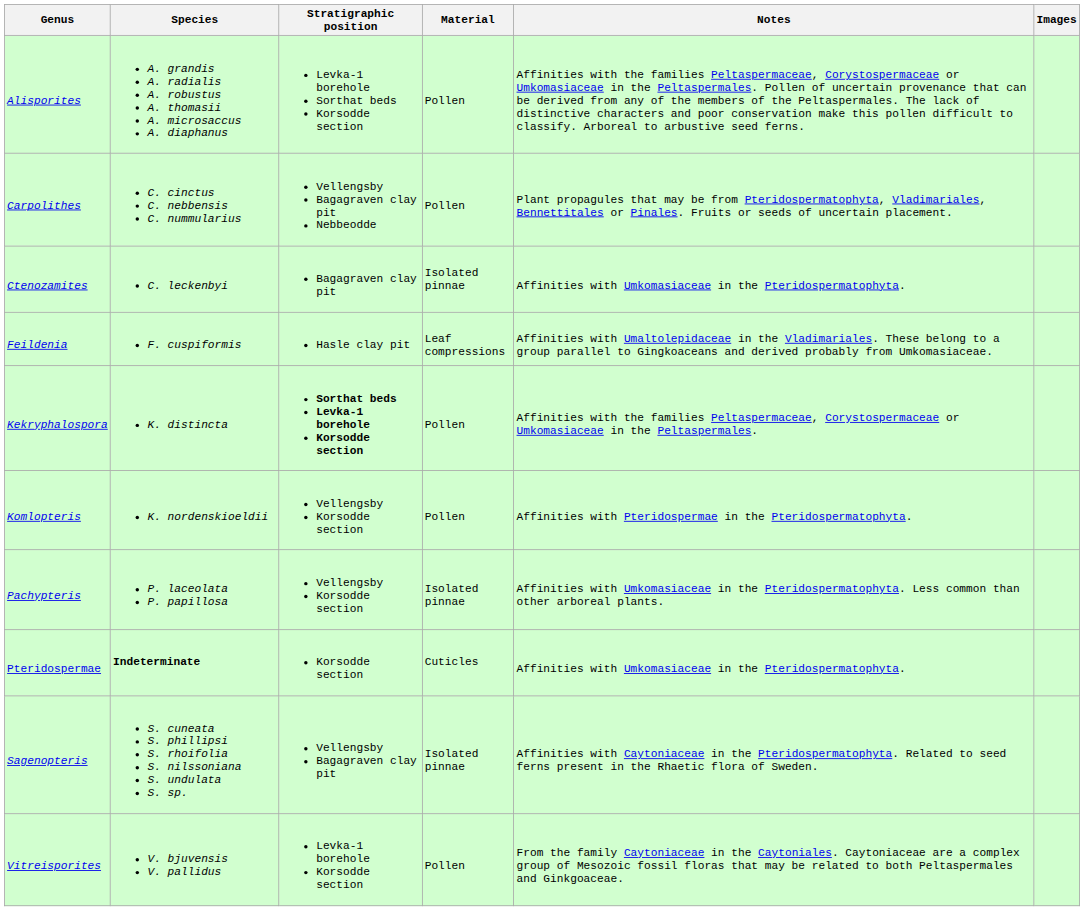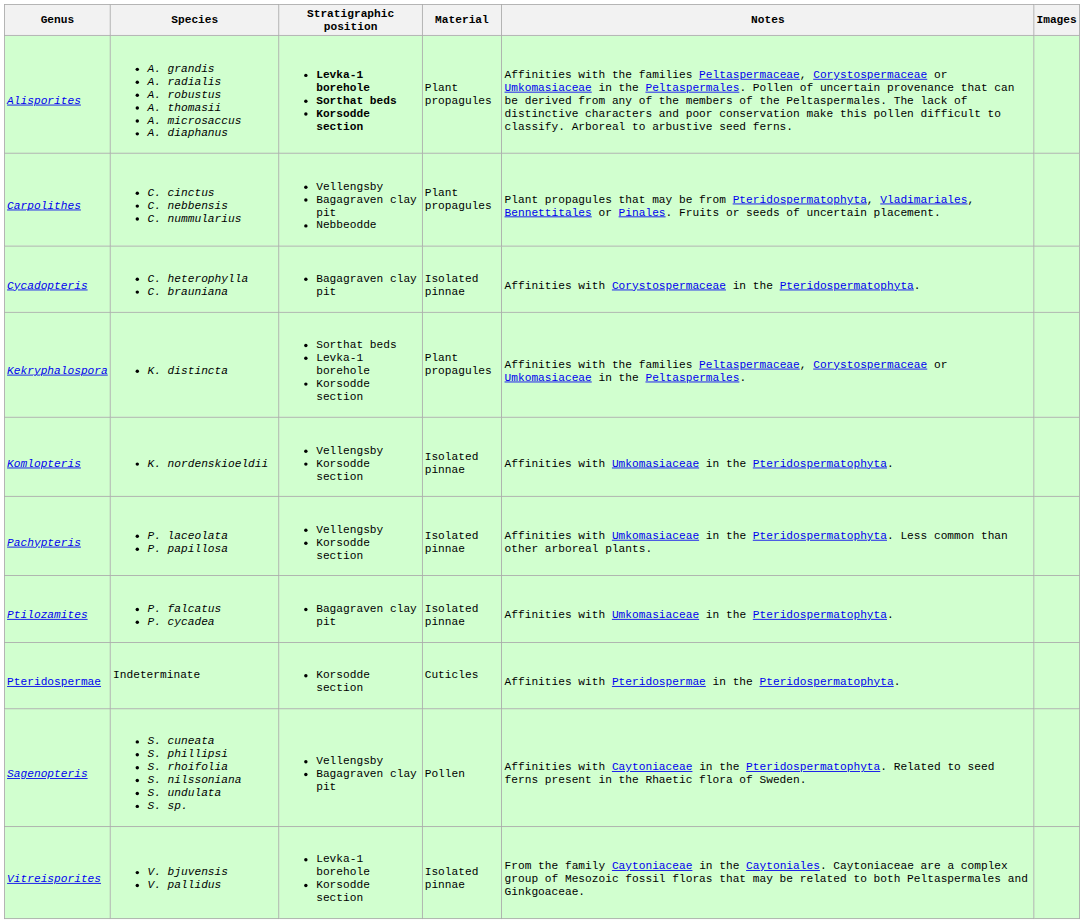Alisporites | Stratigraphic position: normal -> bold
Alisporites | Material: Pollen -> Plant propagules
Carpolithes | Material: Pollen -> Plant propagules
- row: Ctenozamites | C. leckenbyi | Bagagraven clay pit | Isolated pinnae | Affinities with Umkomasiaceae in the Pteridospermatophyta.
+ row: Cycadopteris | C. heterophylla C. brauniana | Bagagraven clay pit | Isolated pinnae | Affinities with Corystospermaceae in the Pteridospermatophyta.
- row: Feildenia | F. cuspiformis | Hasle clay pit | Leaf compressions | Affinities with Umaltolepidaceae in the Vladimariales. These belong to a group parallel to Gingkoaceans and derived probably from Umkomasiaceae.
Kekryphalospora | Stratigraphic position: bold -> normal
Kekryphalospora | Material: Pollen -> Plant propagules
Komlopteris | Material: Pollen -> Isolated pinnae
Komlopteris | Notes: Affinities with Pteridospermae in the Pteridospermatophyta. -> Affinities with Umkomasiaceae in the Pteridospermatophyta.
+ row: Ptilozamites | P. falcatus P. cycadea | Bagagraven clay pit | Isolated pinnae | Affinities with Umkomasiaceae in the Pteridospermatophyta.
Pteridospermae | Species: bold -> normal
Pteridospermae | Notes: Affinities with Umkomasiaceae in the Pteridospermatophyta. -> Affinities with Pteridospermae in the Pteridospermatophyta.
Sagenopteris | Material: Isolated pinnae -> Pollen
Vitreisporites | Material: Pollen -> Isolated pinnae
